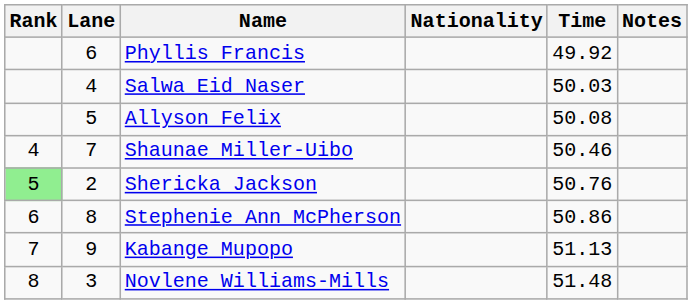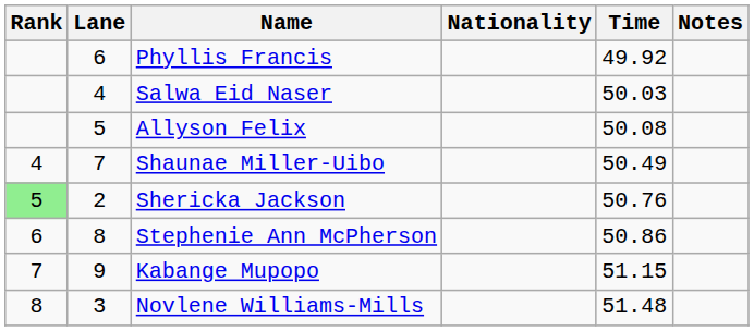Shaunae Miller-Uibo | Time: 50.46 -> 50.49
Kabange Mupopo | Time: 51.13 -> 51.15
